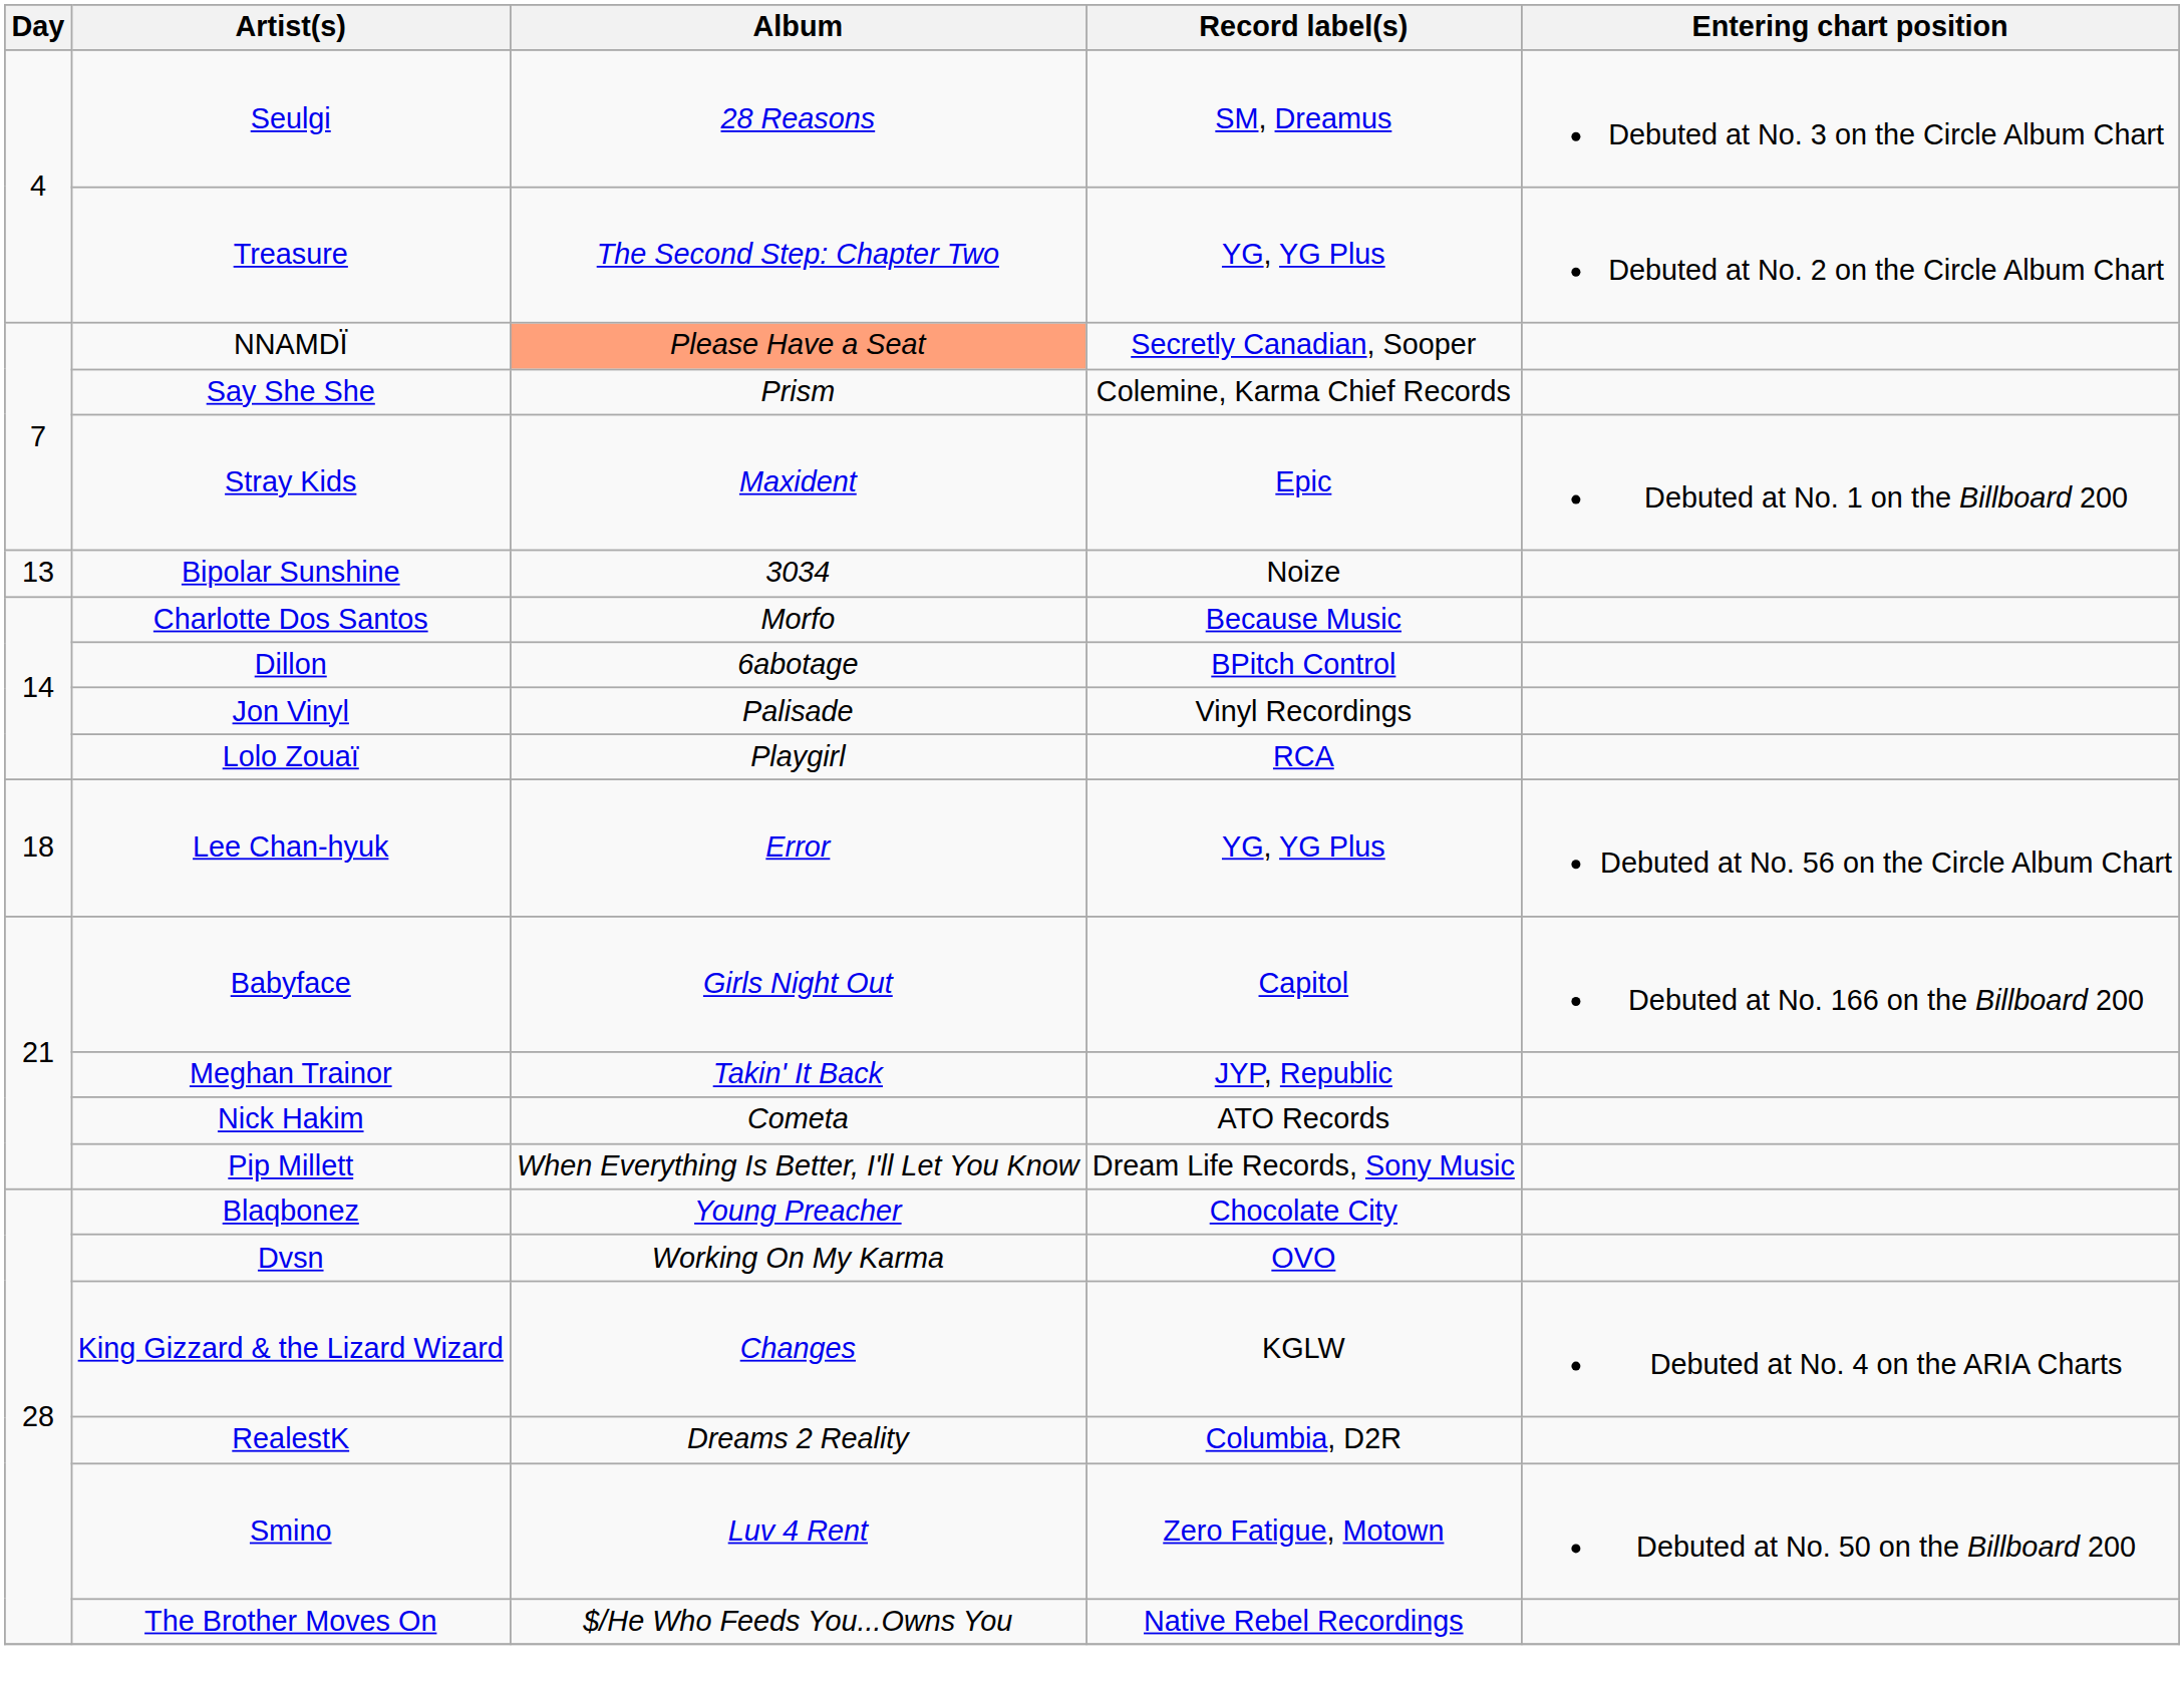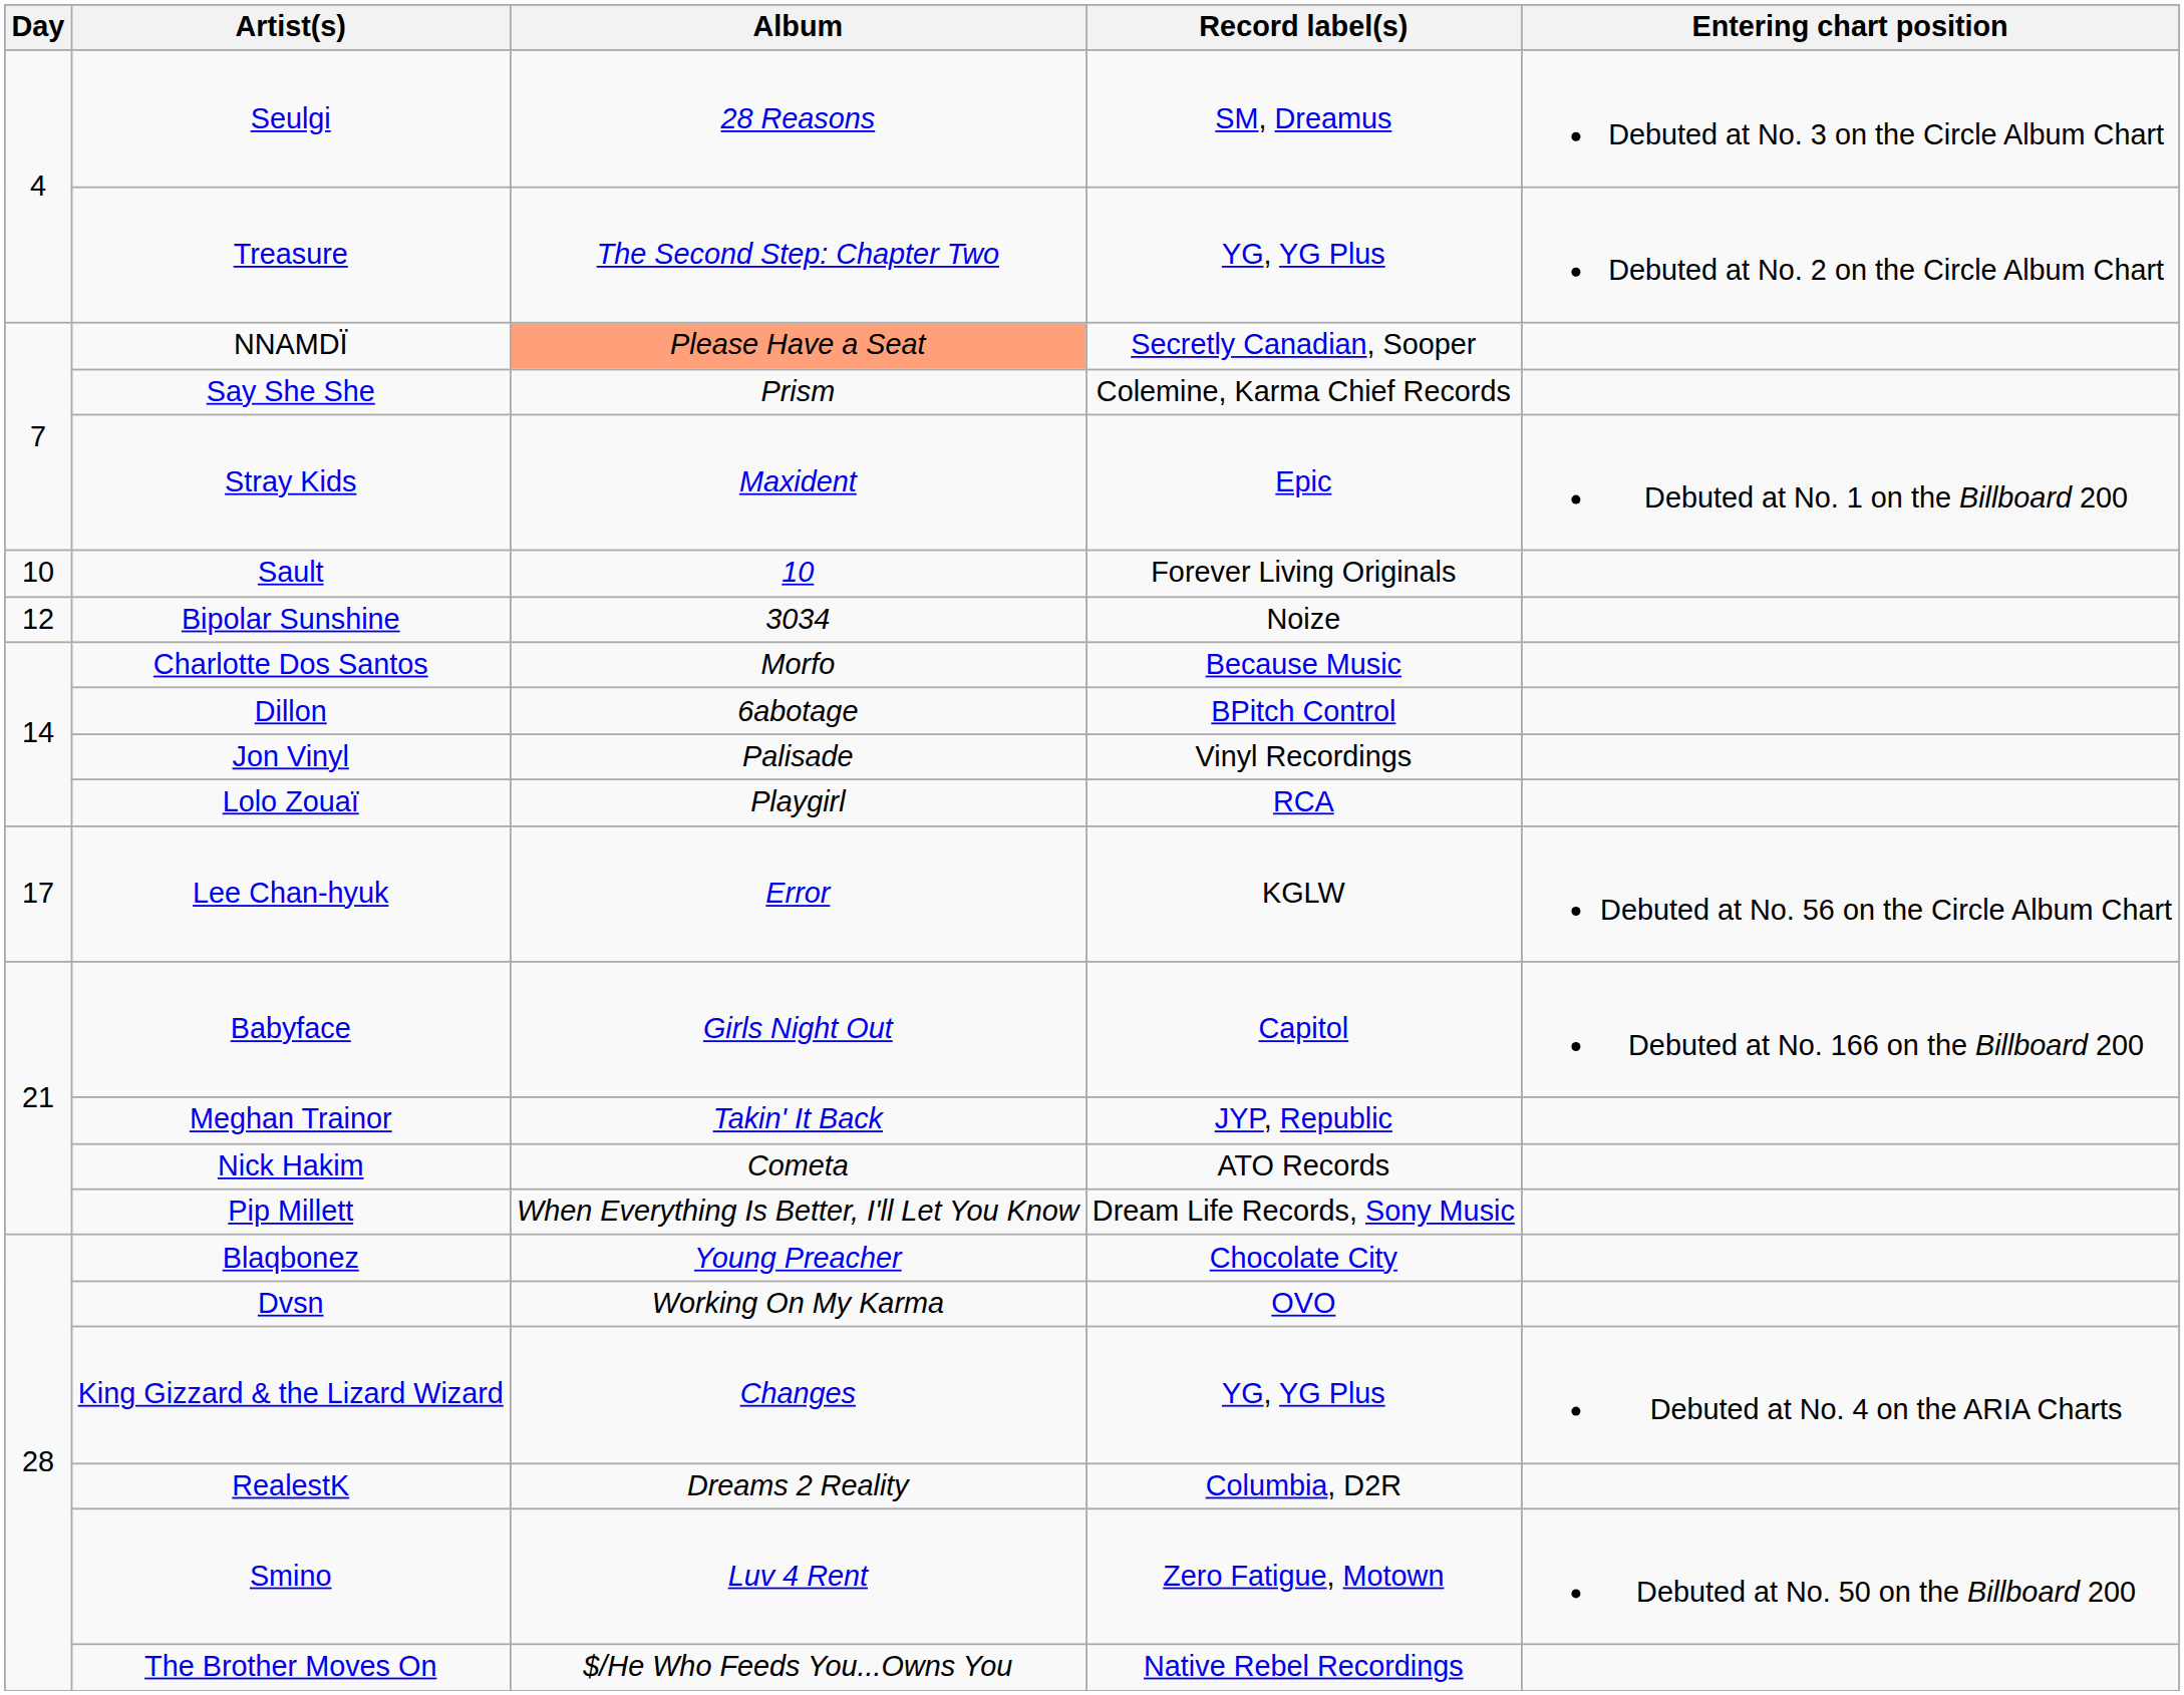+ row: 10 | Sault | 10 | Forever Living Originals
Bipolar Sunshine | Day: 13 -> 12
Lee Chan-hyuk | Day: 18 -> 17
Lee Chan-hyuk | Record label(s): YG, YG Plus -> KGLW
King Gizzard & the Lizard Wizard | Record label(s): KGLW -> YG, YG Plus
